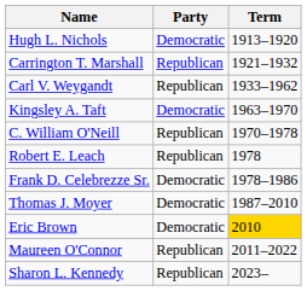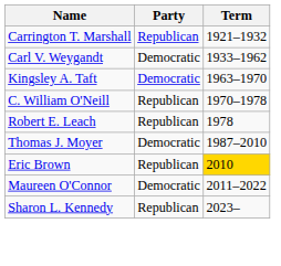- row: Hugh L. Nichols | Democratic | 1913–1920
Carl V. Weygandt | Party: Republican -> Democratic
- row: Frank D. Celebrezze Sr. | Democratic | 1978–1986
Eric Brown | Party: Democratic -> Republican
Maureen O'Connor | Party: Republican -> Democratic
